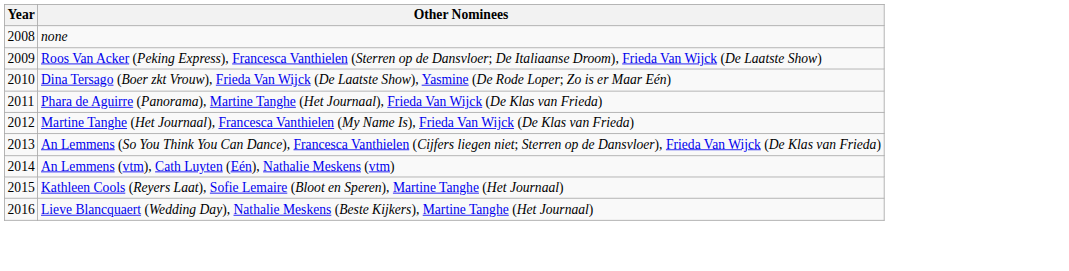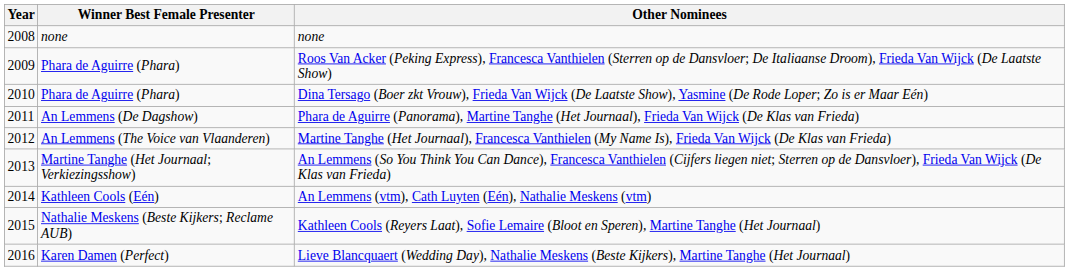+ column: Winner Best Female Presenter | none | Phara de Aguirre (Phara) | Phara de Aguirre (Phara) | An Lemmens (De Dagshow) | An Lemmens (The Voice van Vlaanderen) | Martine Tanghe (Het Journaal; Verkiezingsshow) | Kathleen Cools (Eén) | Nathalie Meskens (Beste Kijkers; Reclame AUB) | Karen Damen (Perfect)
